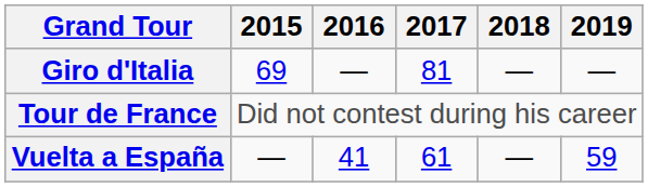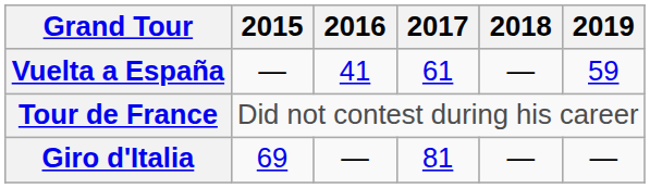rows swapped: Giro d'Italia <-> Vuelta a España
